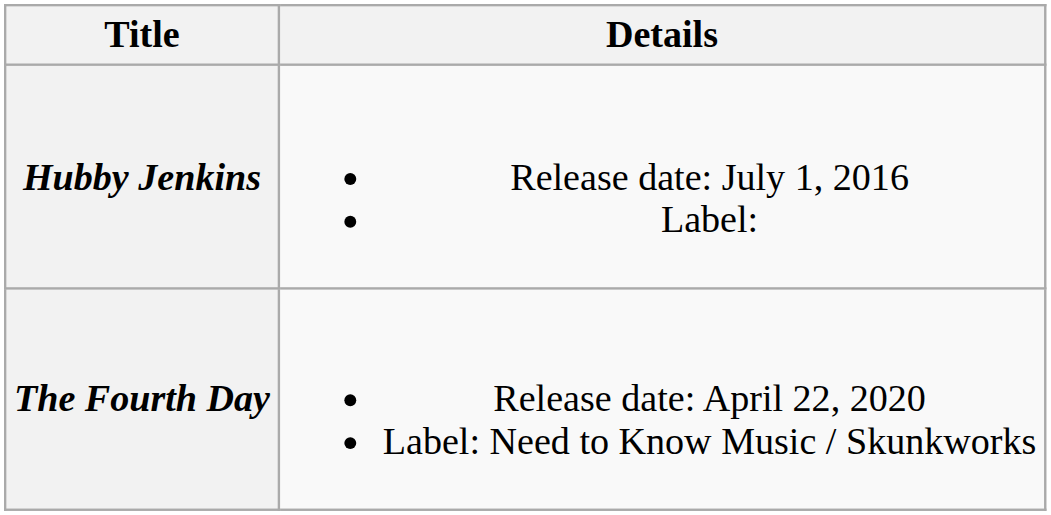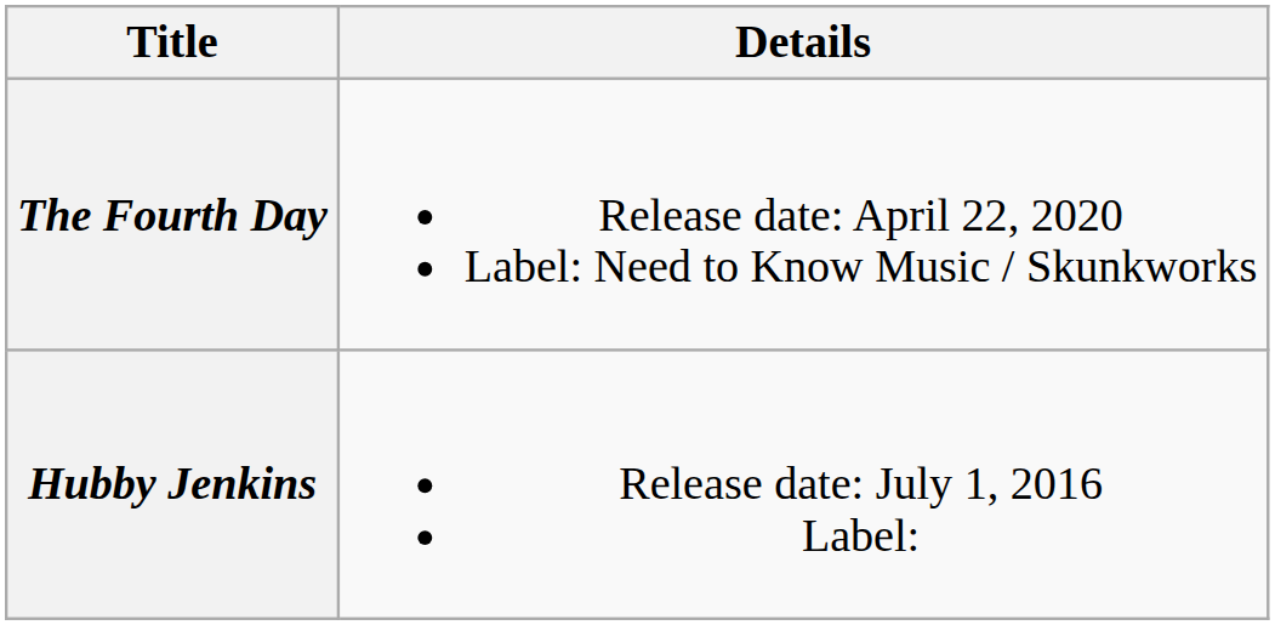rows swapped: Hubby Jenkins <-> The Fourth Day
